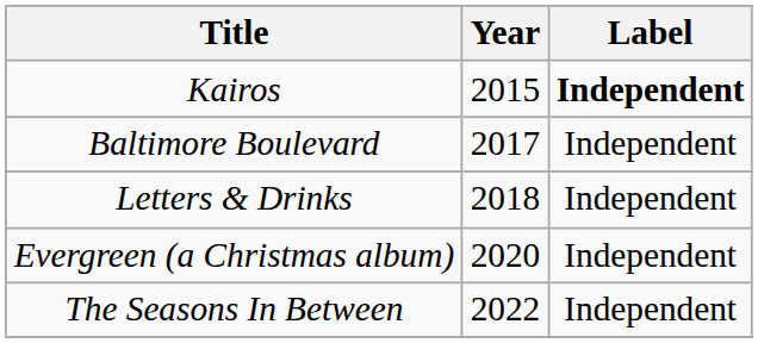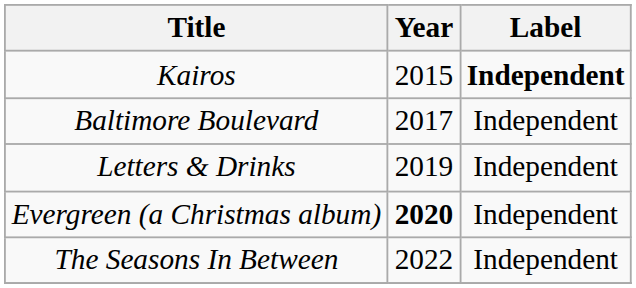Letters & Drinks | Year: 2018 -> 2019
Evergreen (a Christmas album) | Year: normal -> bold
